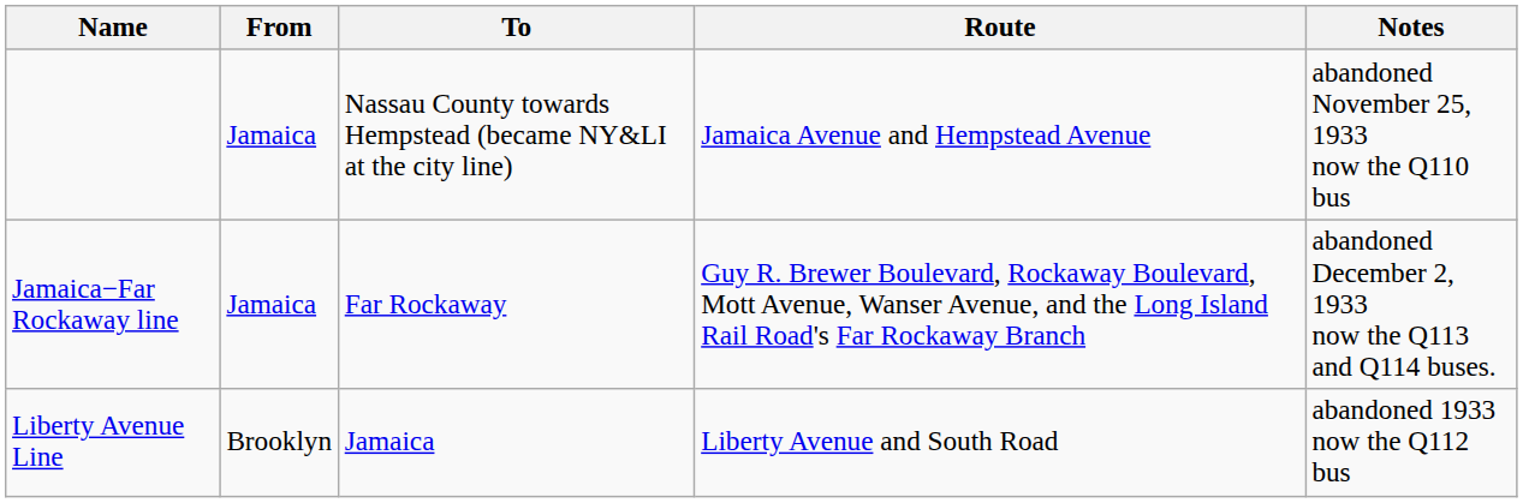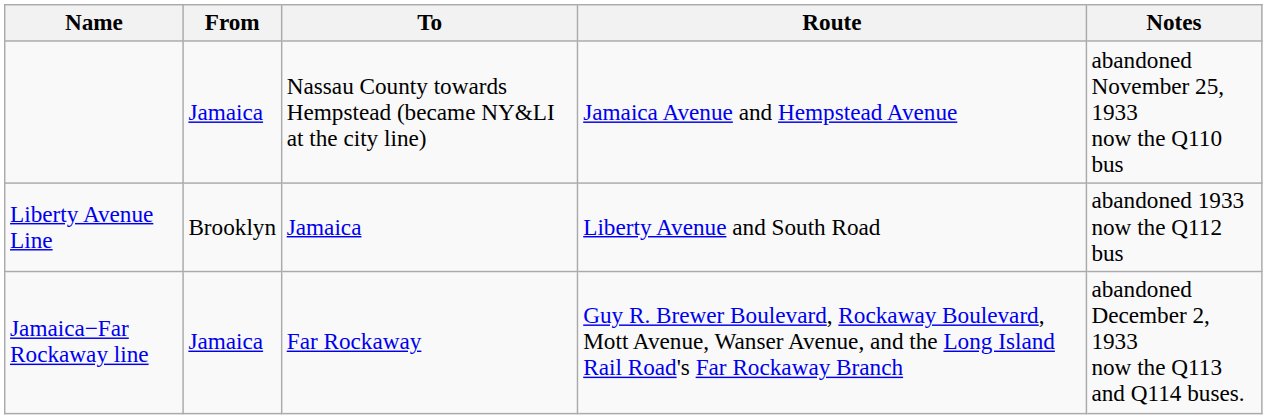rows swapped: Liberty Avenue Line <-> Jamaica−Far Rockaway line
